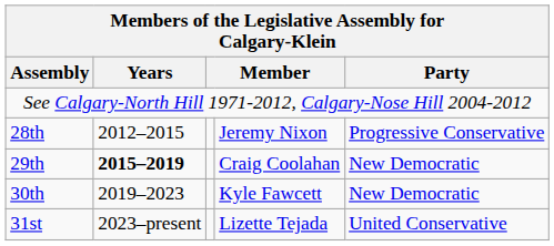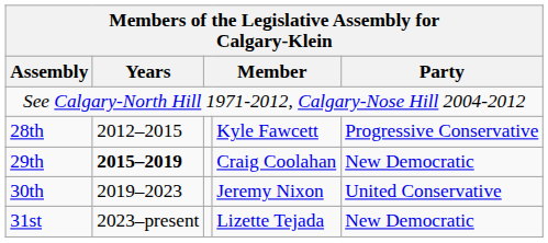28th | column 4: Jeremy Nixon -> Kyle Fawcett
30th | column 4: Kyle Fawcett -> Jeremy Nixon
30th | Party: New Democratic -> United Conservative
31st | Party: United Conservative -> New Democratic
